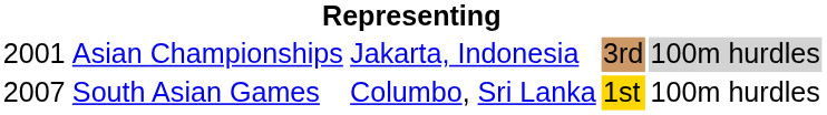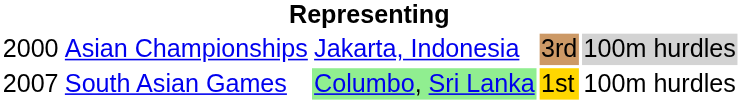Asian Championships | column 1: 2001 -> 2000
South Asian Games | column 3: no background -> lightgreen background
